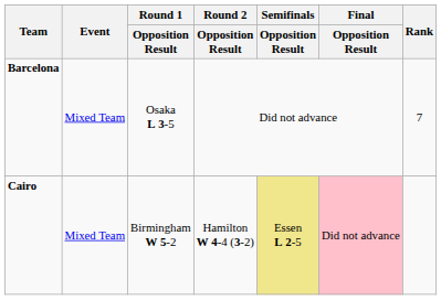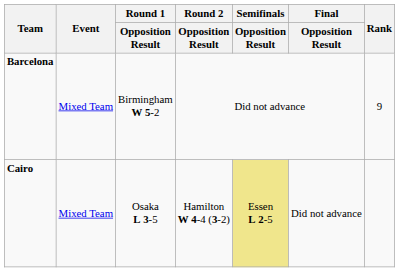Barcelona | Round 1 / Opposition Result: Osaka L 3-5 -> Birmingham W 5-2
Barcelona | Rank: 7 -> 9
Cairo | Round 1 / Opposition Result: Birmingham W 5-2 -> Osaka L 3-5
Cairo | Final / Opposition Result: pink background -> no background
